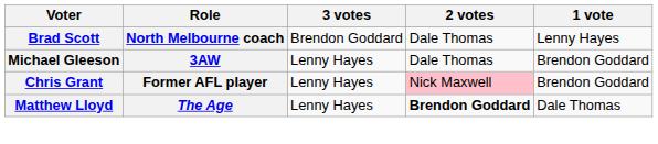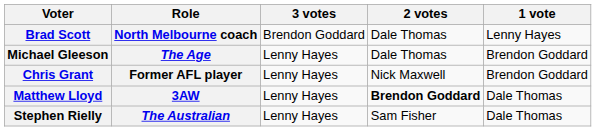Michael Gleeson | Role: 3AW -> The Age
Chris Grant | 2 votes: pink background -> no background
Matthew Lloyd | Role: The Age -> 3AW
+ row: Stephen Rielly | The Australian | Lenny Hayes | Sam Fisher | Dale Thomas
